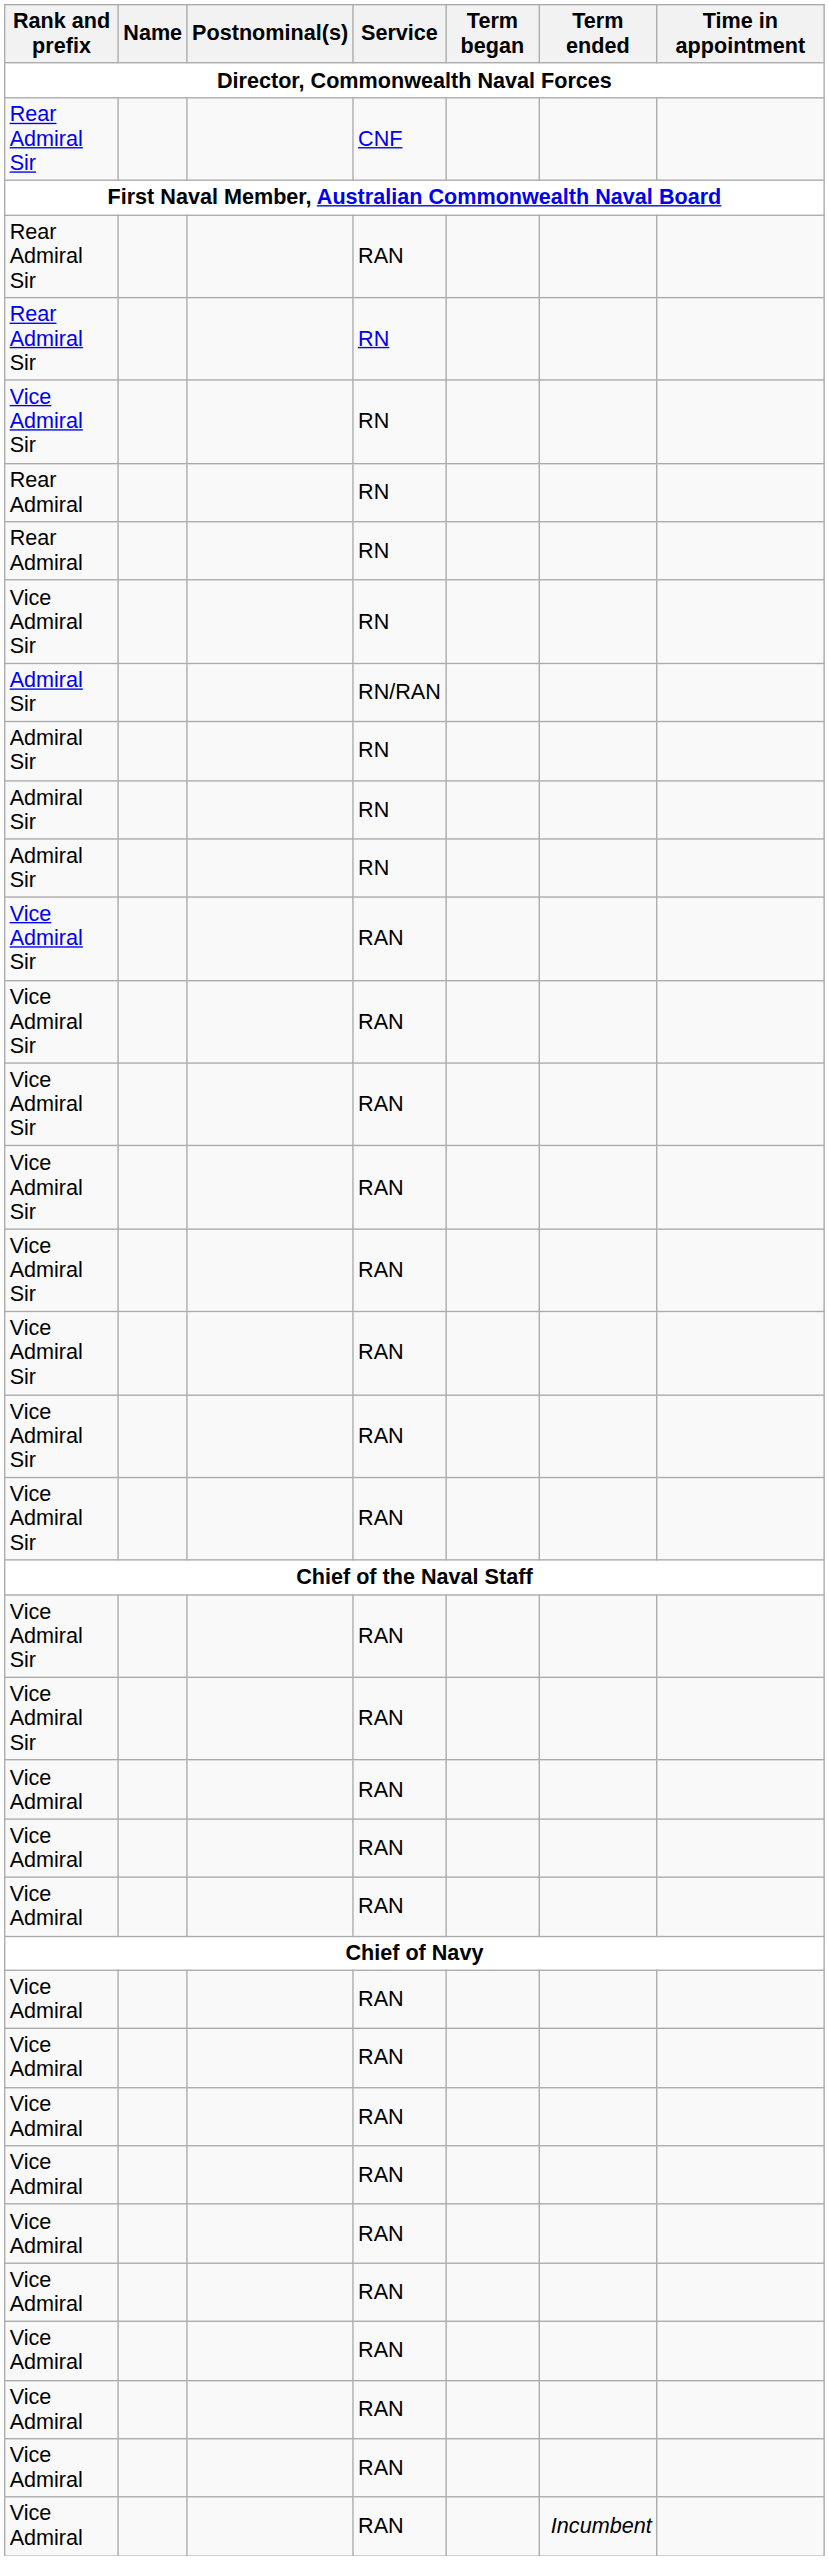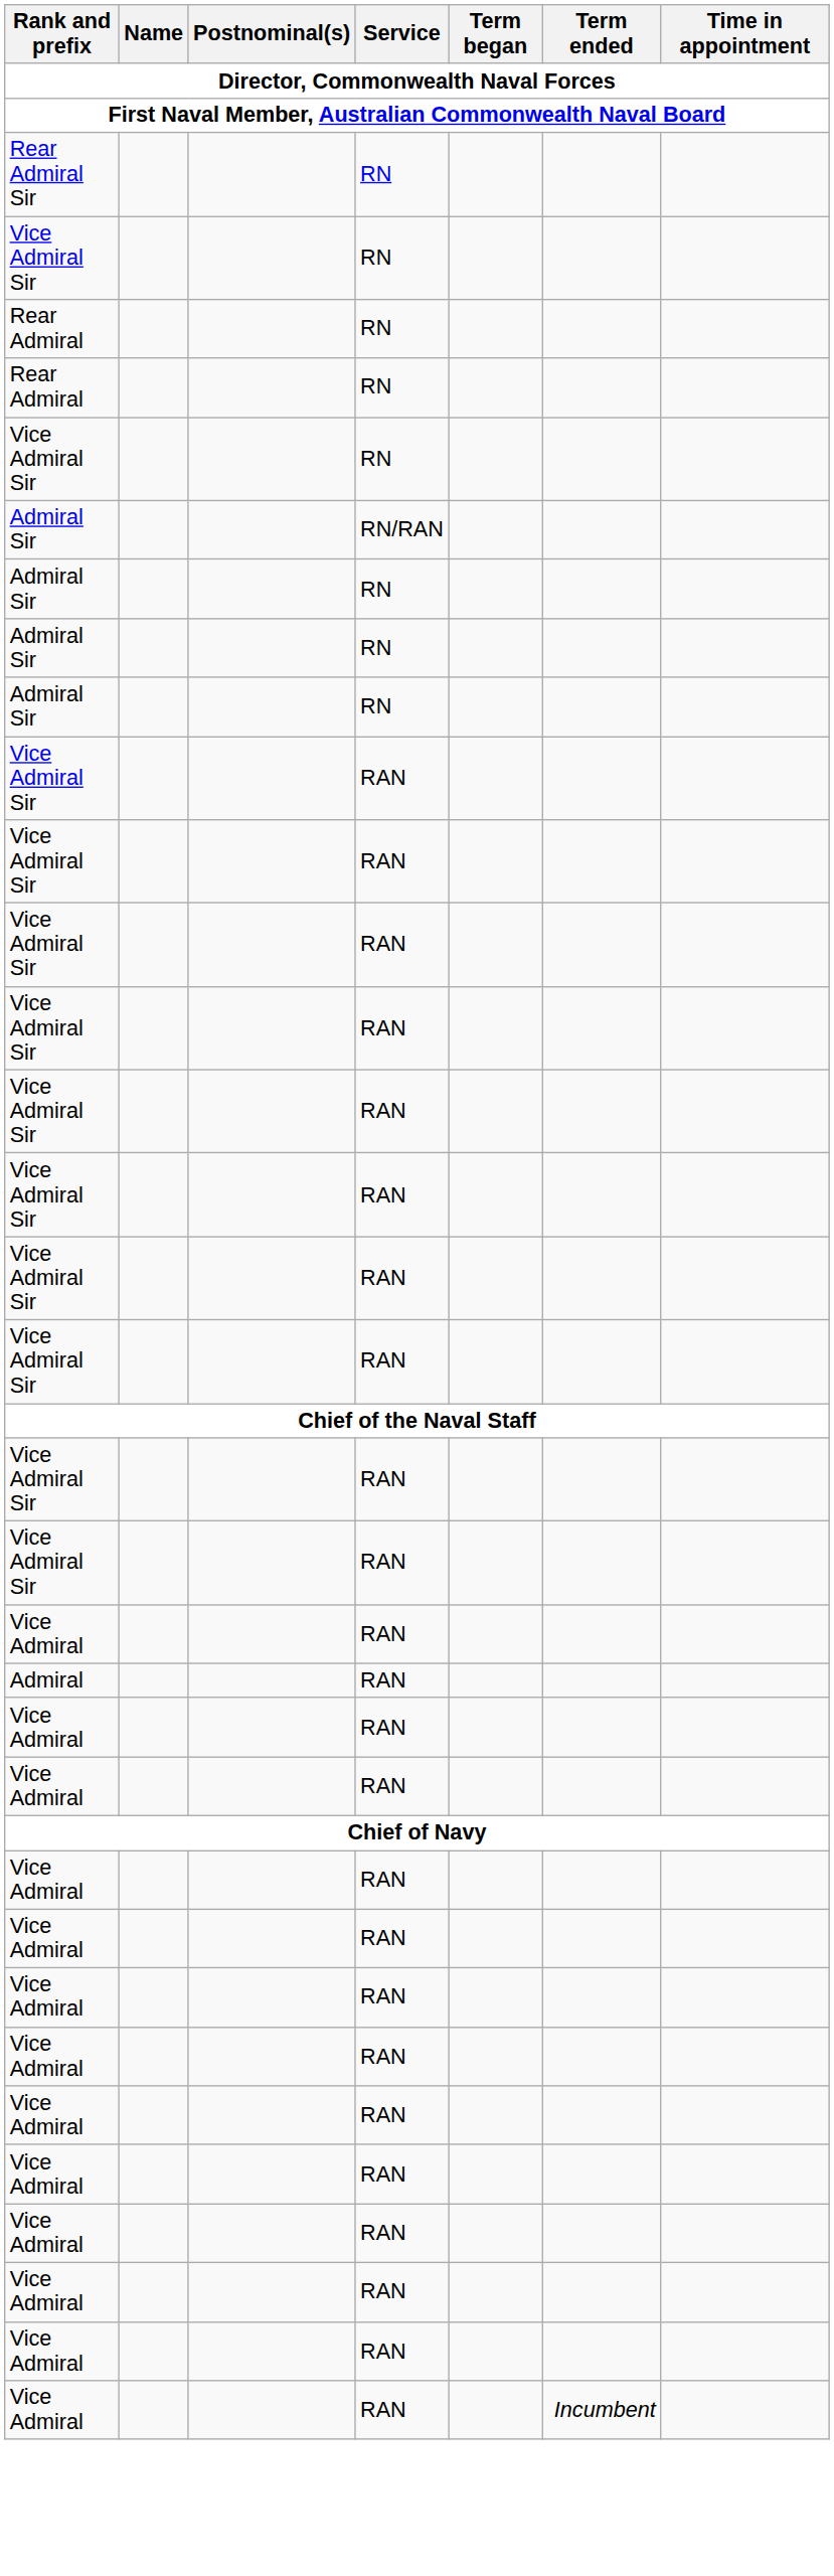- row: Rear Admiral Sir | CNF
- row: Rear Admiral Sir | RAN
+ row: Admiral | RAN
